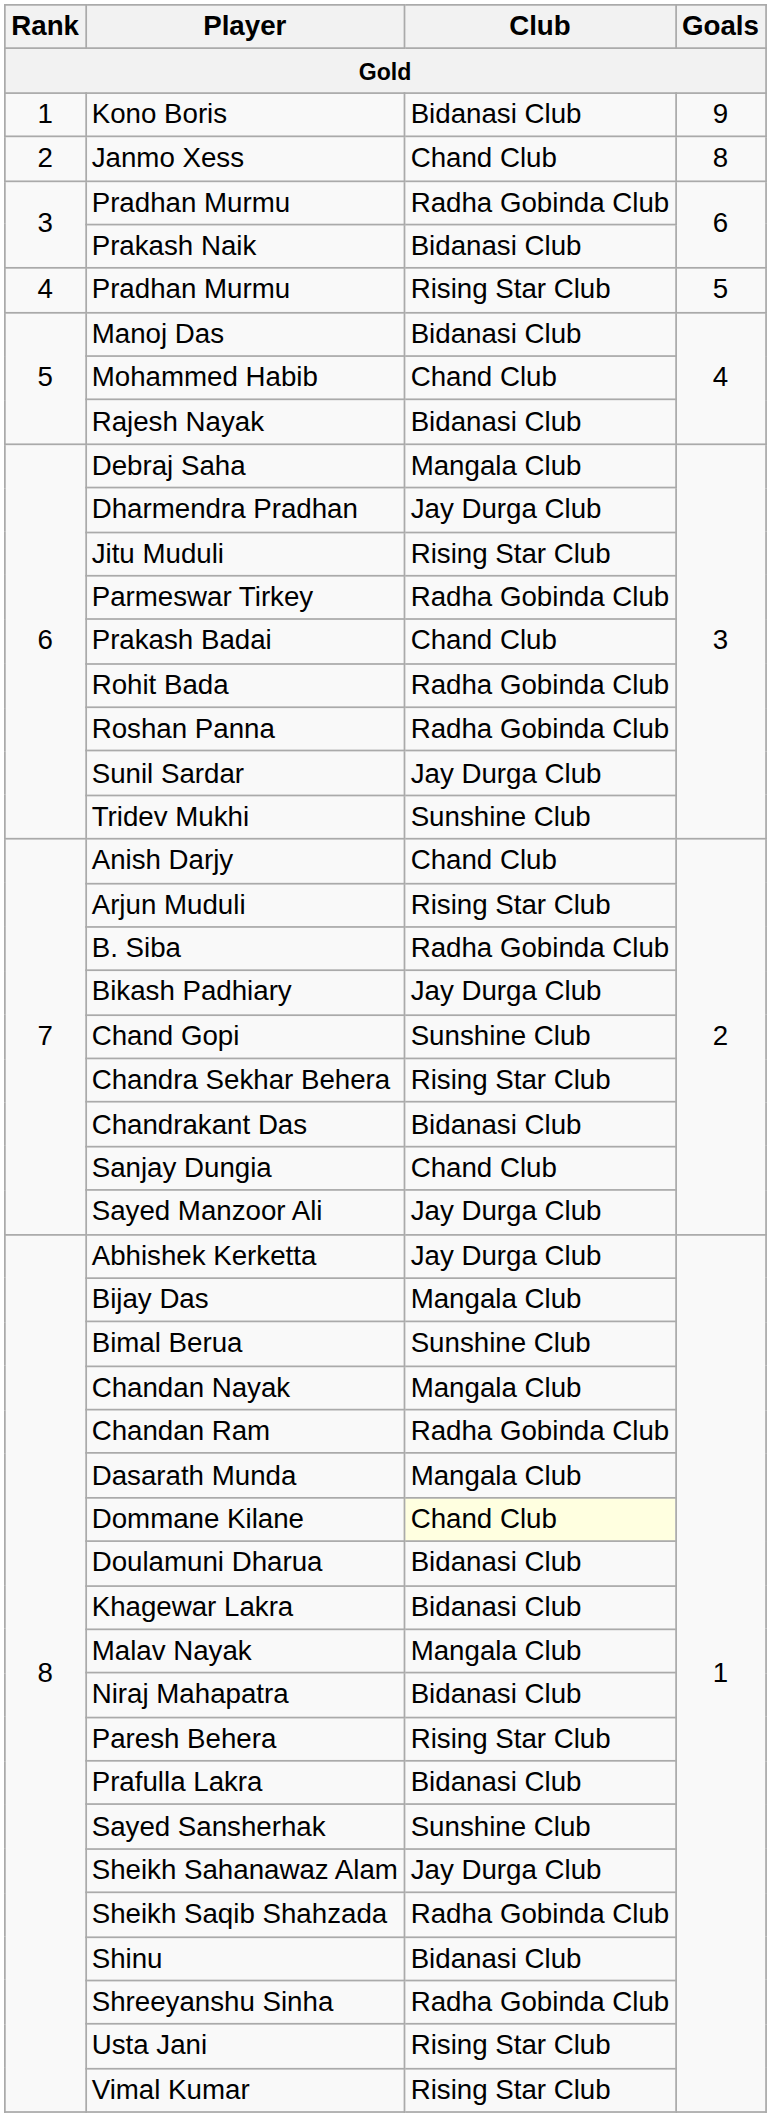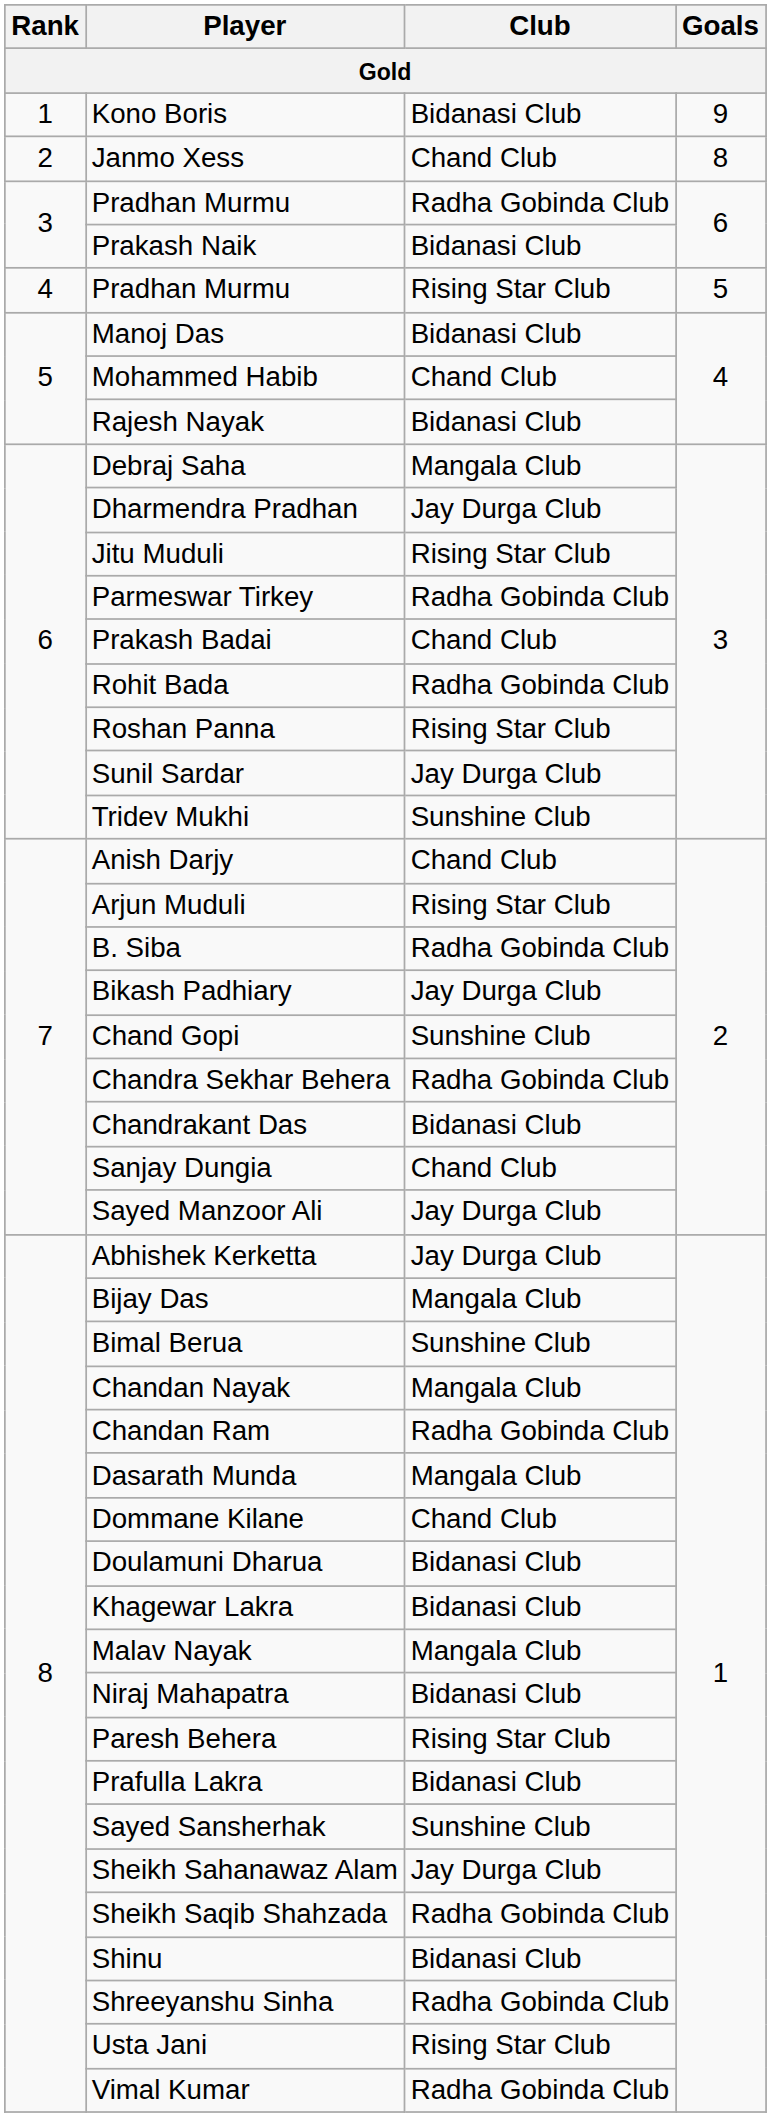Roshan Panna | Club: Radha Gobinda Club -> Rising Star Club
Chandra Sekhar Behera | Club: Rising Star Club -> Radha Gobinda Club
Dommane Kilane | Club: lightyellow background -> no background
Vimal Kumar | Club: Rising Star Club -> Radha Gobinda Club
